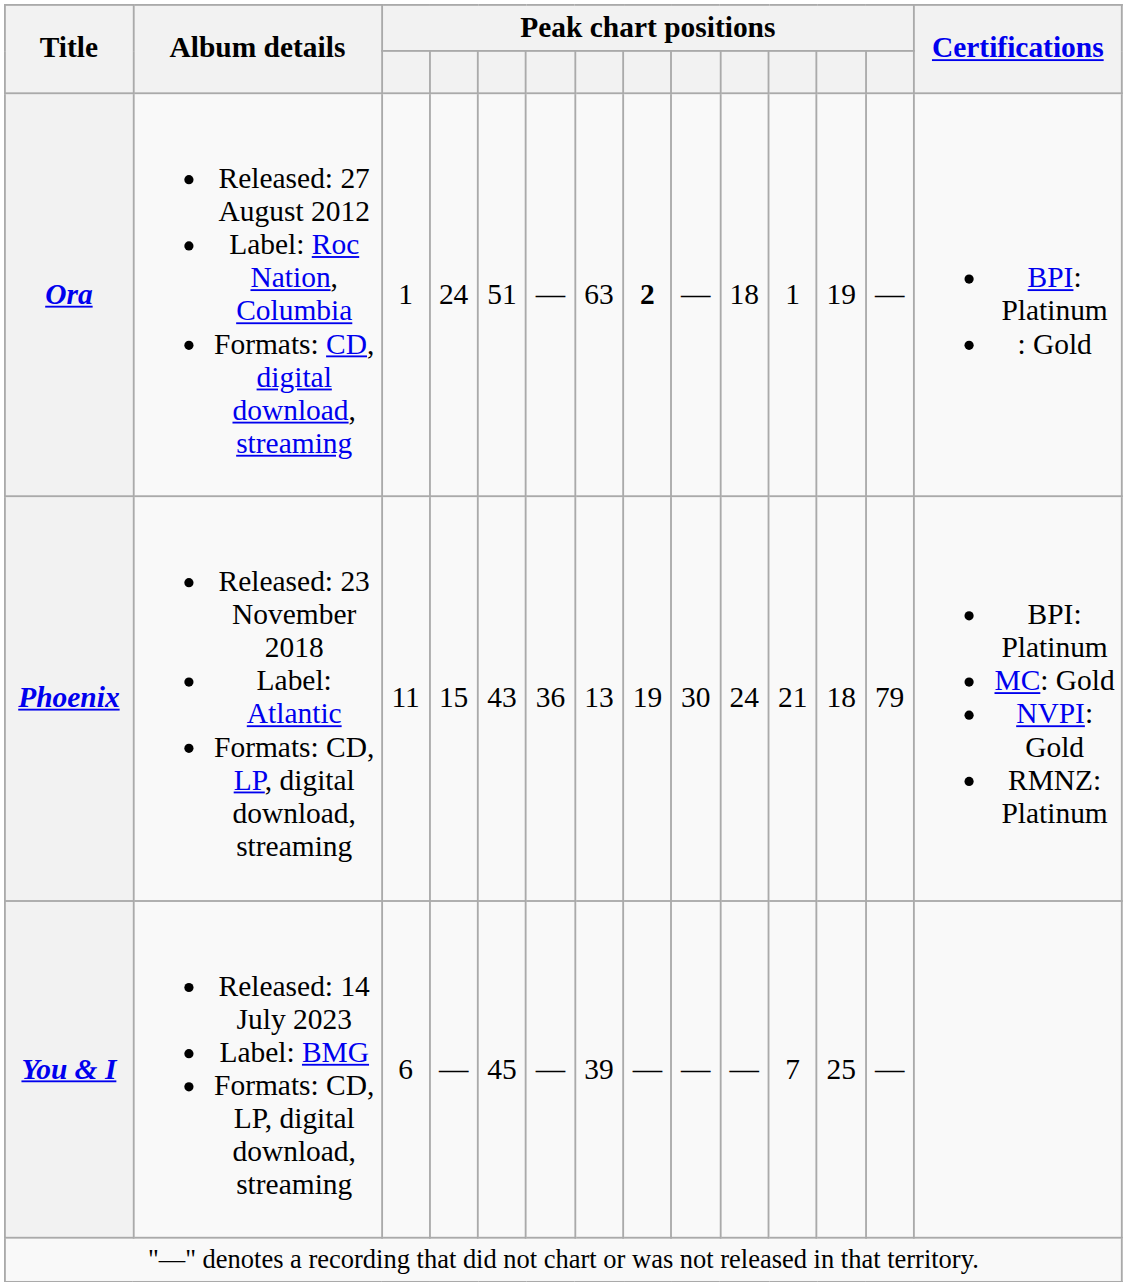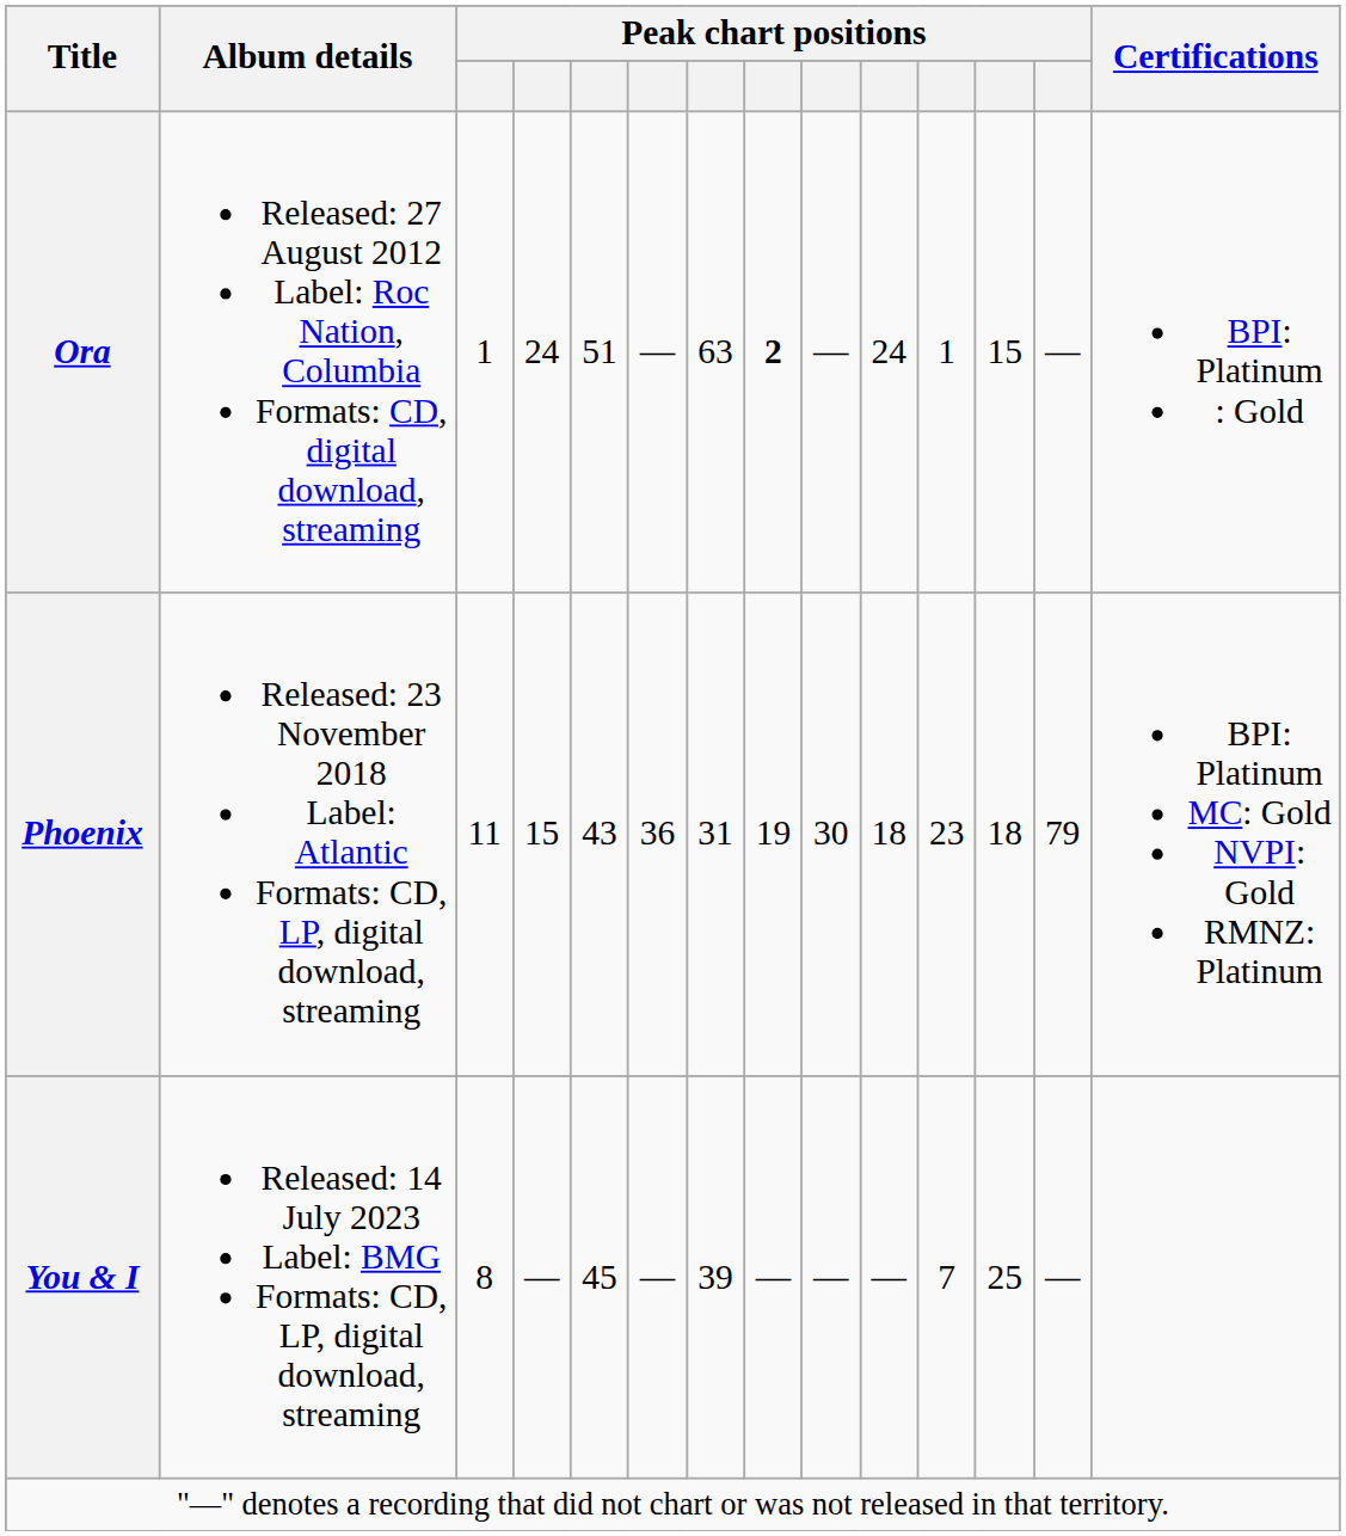Ora | column 10: 18 -> 24
Ora | column 12: 19 -> 15
Phoenix | column 7: 13 -> 31
Phoenix | column 10: 24 -> 18
Phoenix | column 11: 21 -> 23
You & I | column 3: 6 -> 8
